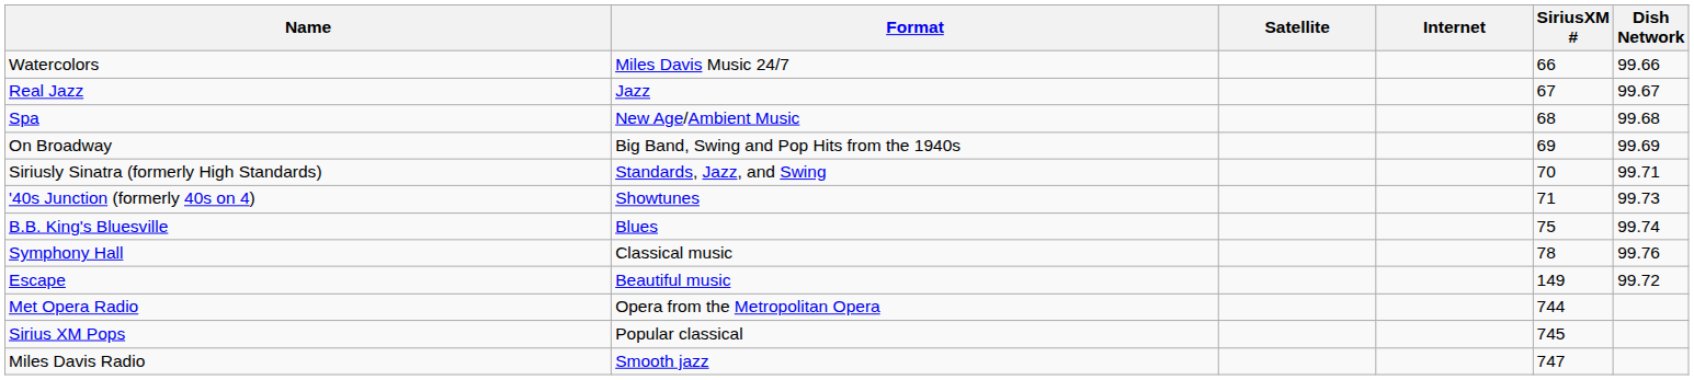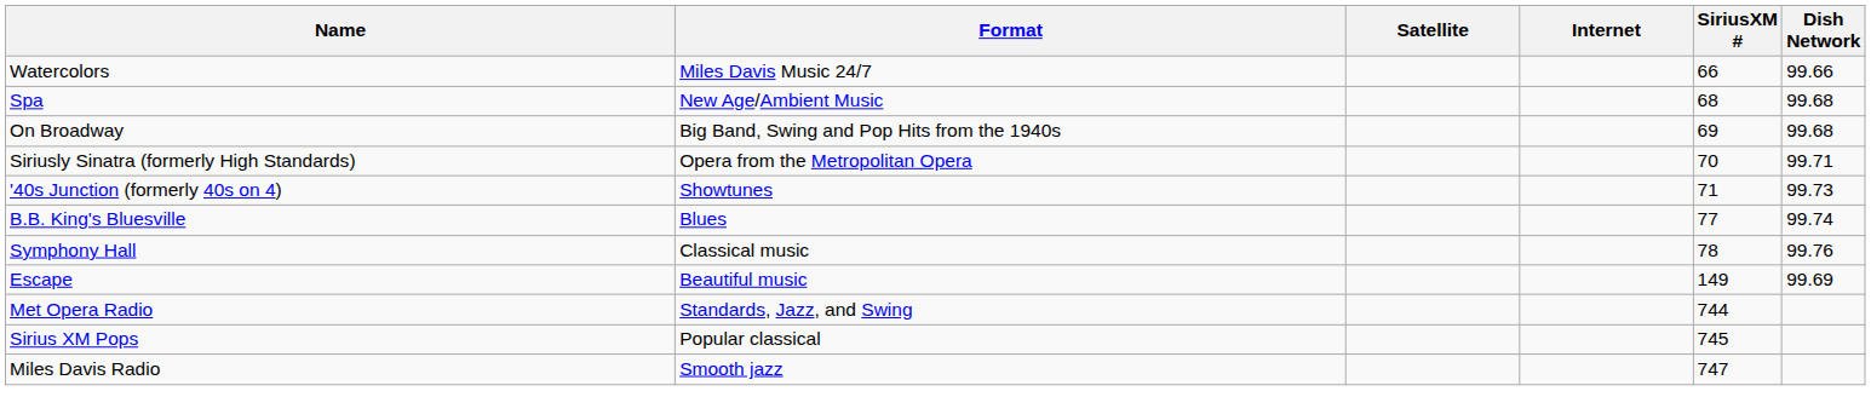- row: Real Jazz | Jazz | 67 | 99.67
On Broadway | Dish Network: 99.69 -> 99.68
Siriusly Sinatra (formerly High Standards) | Format: Standards, Jazz, and Swing -> Opera from the Metropolitan Opera
B.B. King's Bluesville | SiriusXM #: 75 -> 77
Escape | Dish Network: 99.72 -> 99.69
Met Opera Radio | Format: Opera from the Metropolitan Opera -> Standards, Jazz, and Swing
